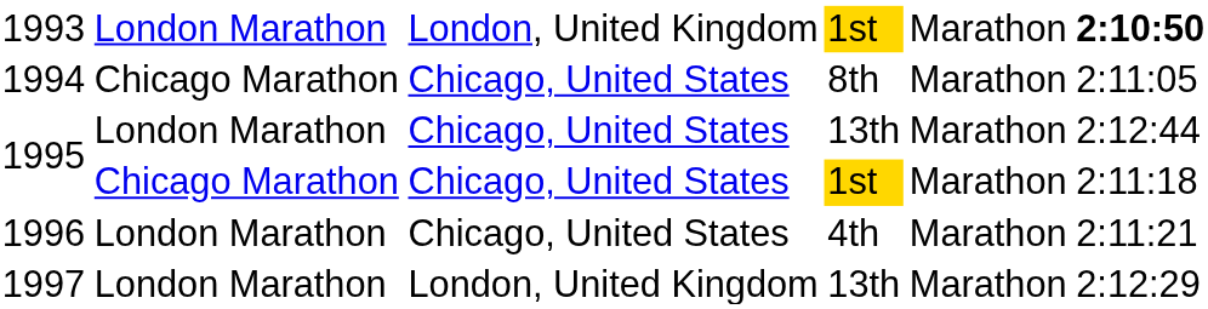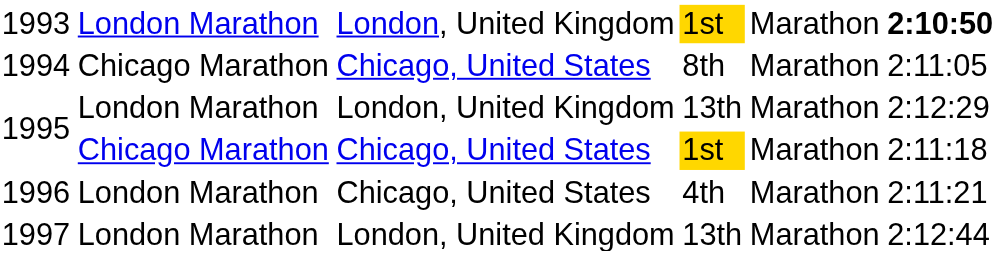1995 / 13th | column 3: Chicago, United States -> London, United Kingdom
1995 / 13th | column 6: 2:12:44 -> 2:12:29
1997 | column 6: 2:12:29 -> 2:12:44
